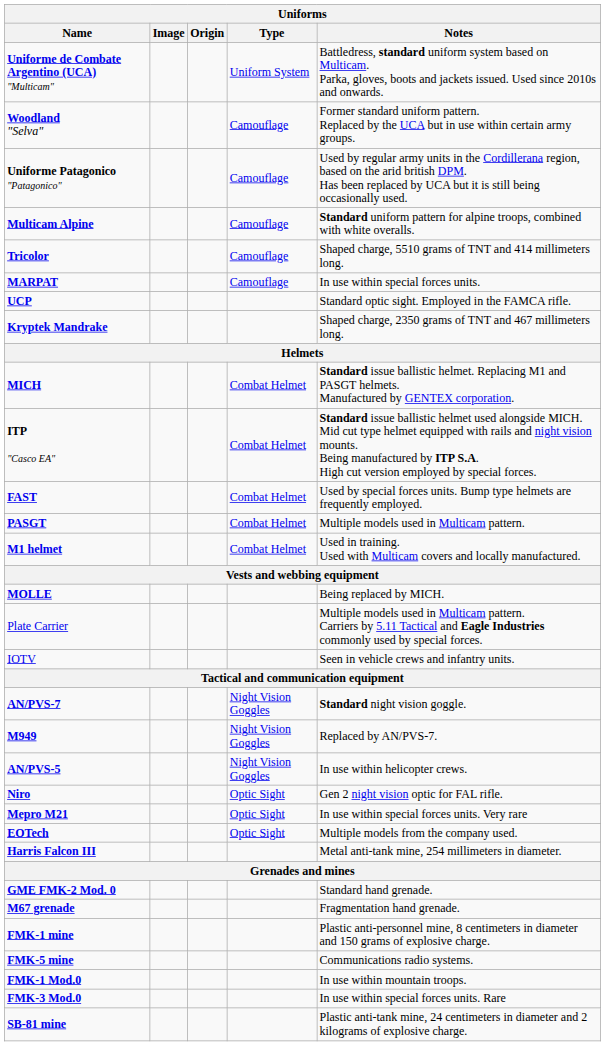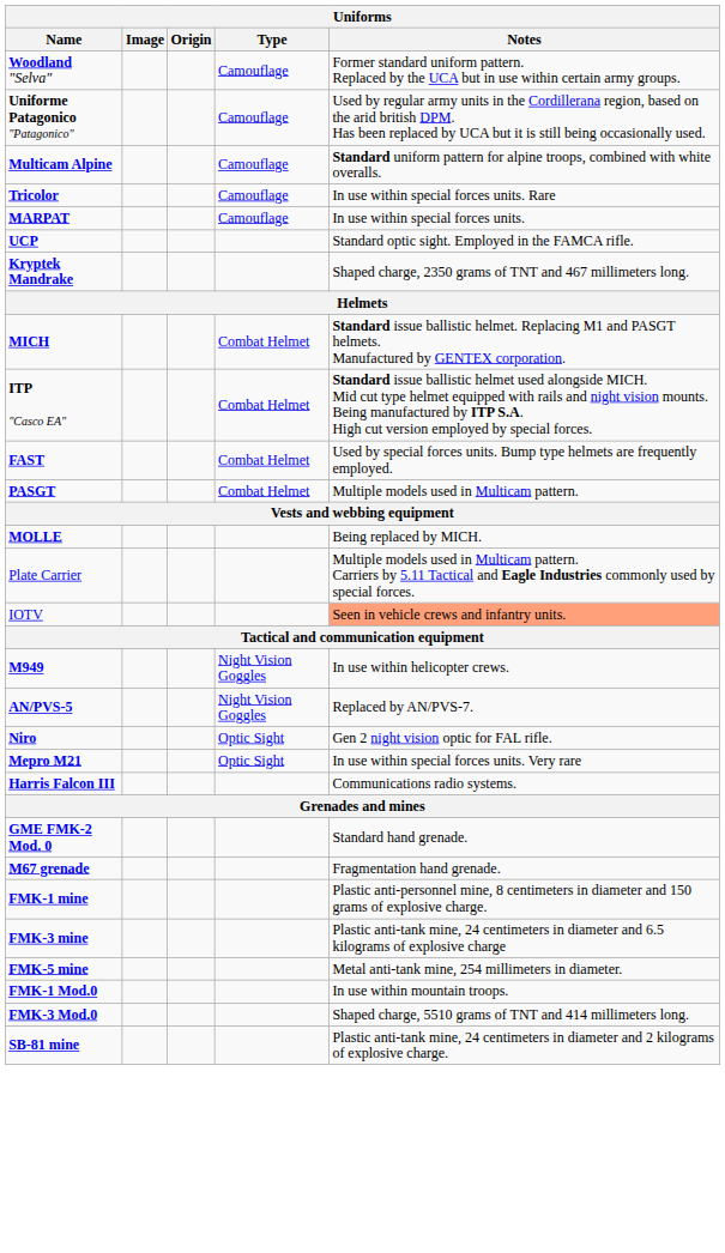- row: Uniforme de Combate Argentino (UCA) "Multicam" | Uniform System | Battledress, standard uniform system based on Multicam. Parka, gloves, boots and jackets issued. Used since 2010s and onwards.
Tricolor | Notes: Shaped charge, 5510 grams of TNT and 414 millimeters long. -> In use within special forces units. Rare
- row: M1 helmet | Combat Helmet | Used in training. Used with Multicam covers and locally manufactured.
IOTV | Notes: no background -> lightsalmon background
- row: AN/PVS-7 | Night Vision Goggles | Standard night vision goggle.
M949 | Notes: Replaced by AN/PVS-7. -> In use within helicopter crews.
AN/PVS-5 | Notes: In use within helicopter crews. -> Replaced by AN/PVS-7.
- row: EOTech | Optic Sight | Multiple models from the company used.
Harris Falcon III | Notes: Metal anti-tank mine, 254 millimeters in diameter. -> Communications radio systems.
+ row: FMK-3 mine | Plastic anti-tank mine, 24 centimeters in diameter and 6.5 kilograms of explosive charge
FMK-5 mine | Notes: Communications radio systems. -> Metal anti-tank mine, 254 millimeters in diameter.
FMK-3 Mod.0 | Notes: In use within special forces units. Rare -> Shaped charge, 5510 grams of TNT and 414 millimeters long.
